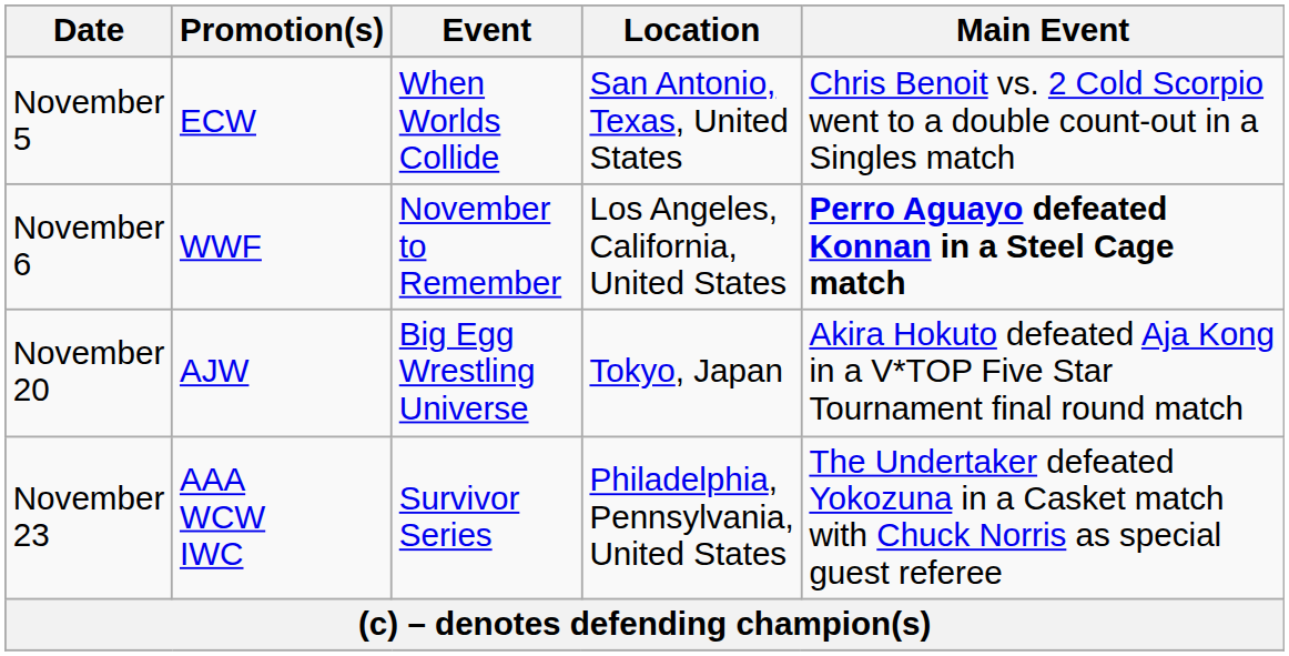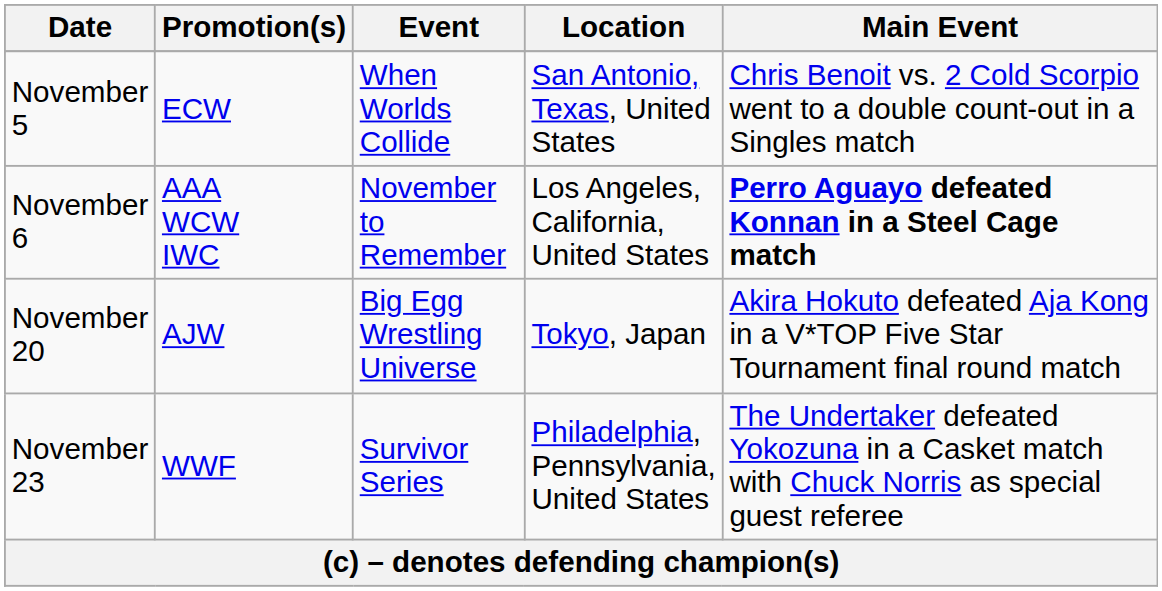November 6 | Promotion(s): WWF -> AAA WCW IWC
November 23 | Promotion(s): AAA WCW IWC -> WWF
